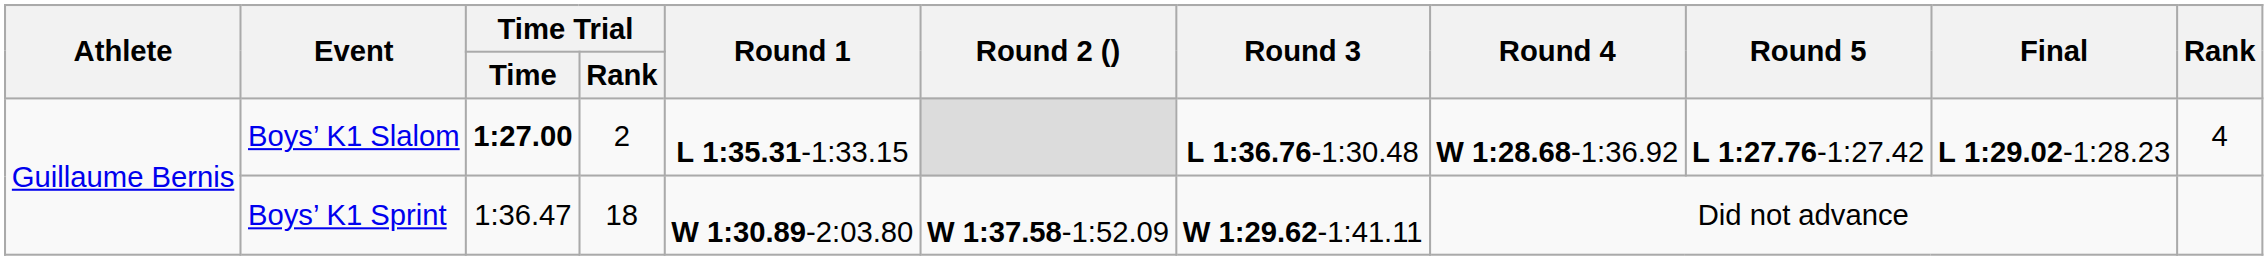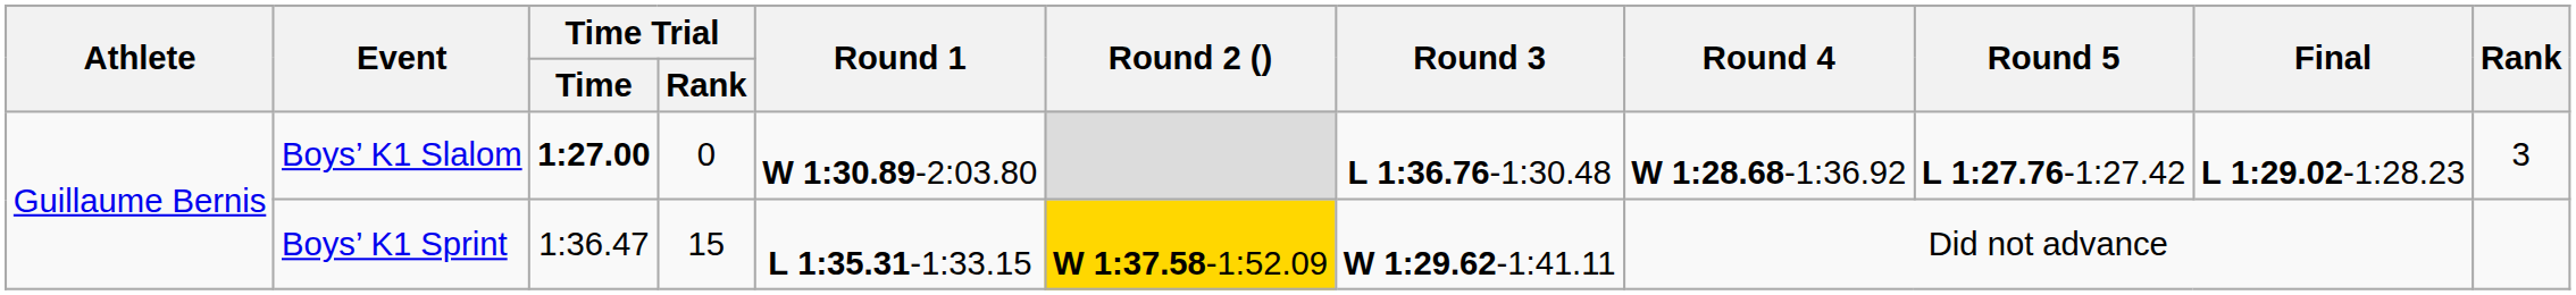Boys’ K1 Slalom | Time Trial / Rank: 2 -> 0
Boys’ K1 Slalom | Round 1: L 1:35.31-1:33.15 -> W 1:30.89-2:03.80
Boys’ K1 Slalom | Rank: 4 -> 3
Boys’ K1 Sprint | Time Trial / Rank: 18 -> 15
Boys’ K1 Sprint | Round 1: W 1:30.89-2:03.80 -> L 1:35.31-1:33.15
Boys’ K1 Sprint | Round 2 (): no background -> gold background
